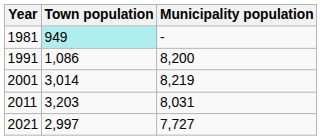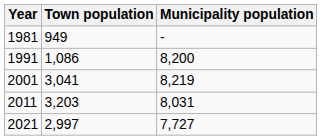1981 | Town population: paleturquoise background -> no background
2001 | Town population: 3,014 -> 3,041
